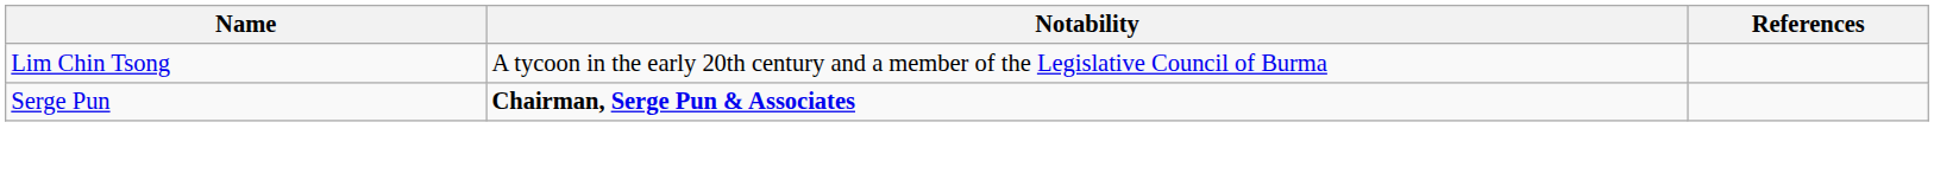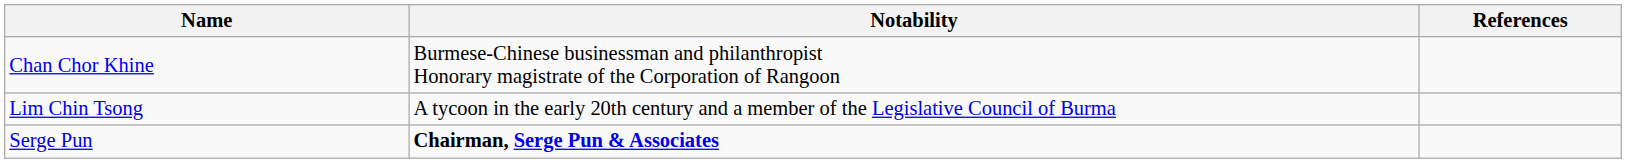+ row: Chan Chor Khine | Burmese-Chinese businessman and philanthropist Honorary magistrate of the Corporation of Rangoon
